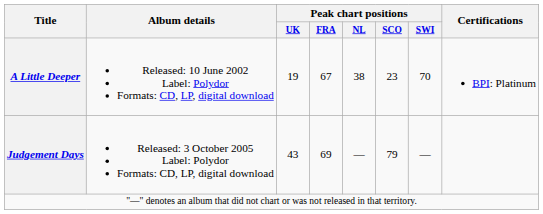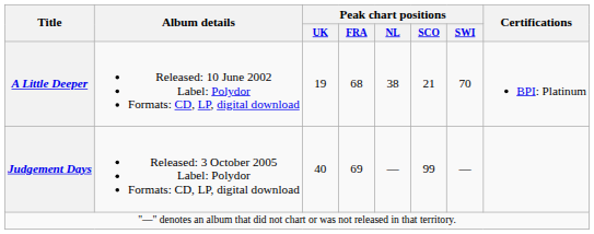A Little Deeper | Peak chart positions / FRA: 67 -> 68
A Little Deeper | Peak chart positions / SCO: 23 -> 21
Judgement Days | Peak chart positions / UK: 43 -> 40
Judgement Days | Peak chart positions / SCO: 79 -> 99
